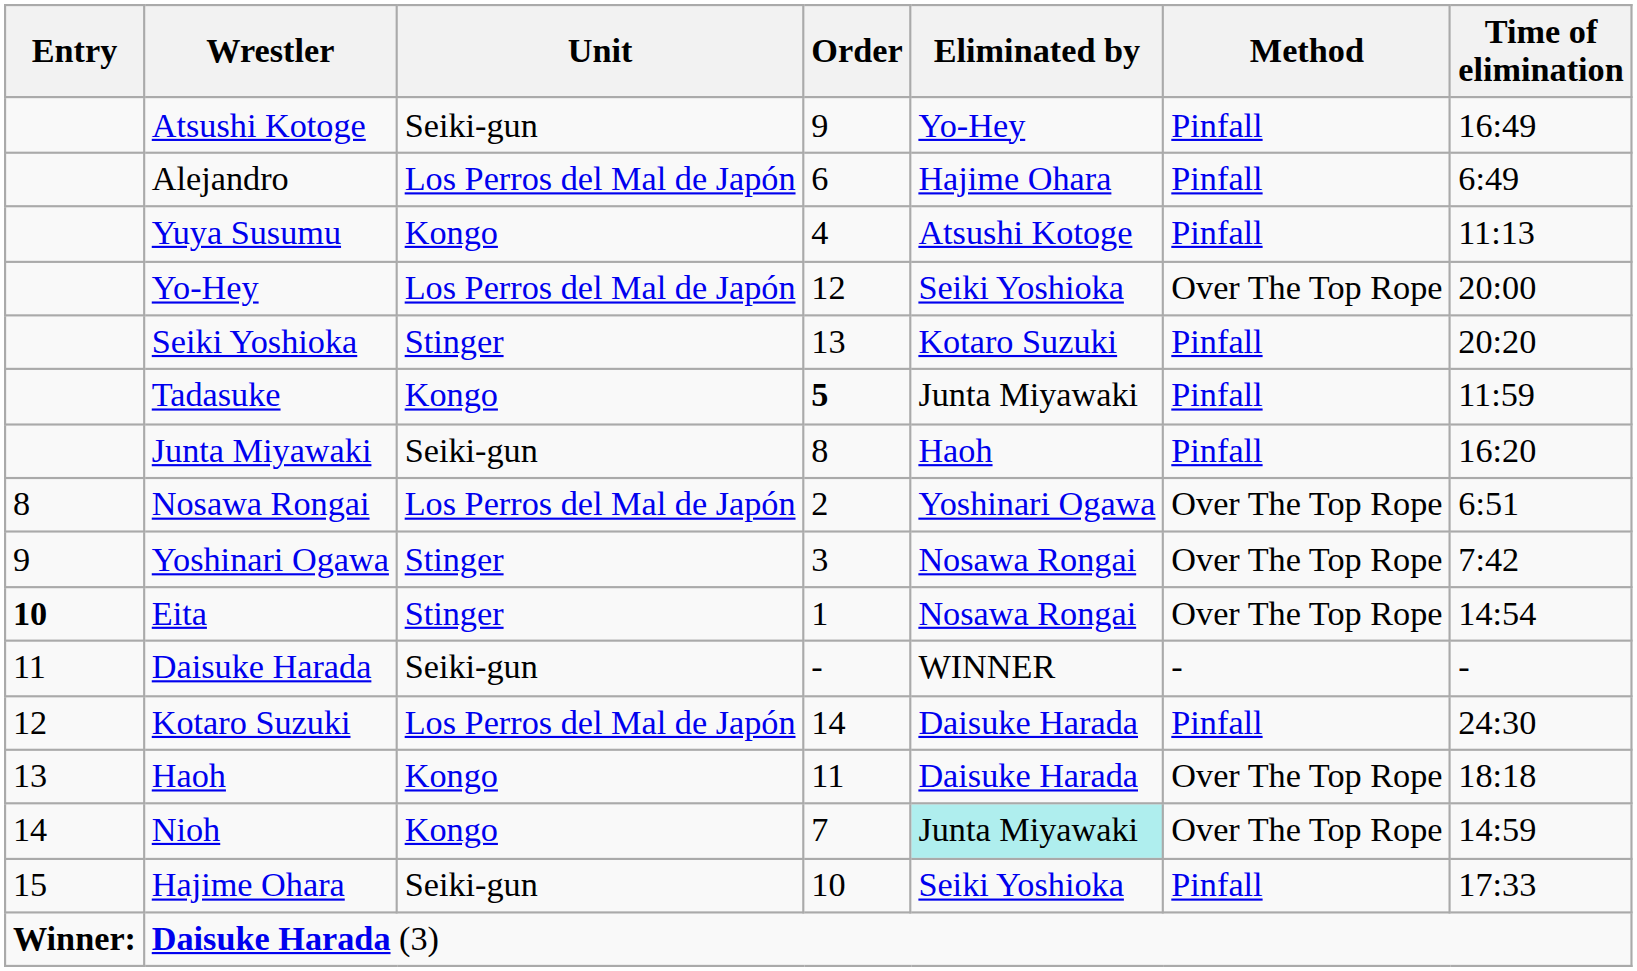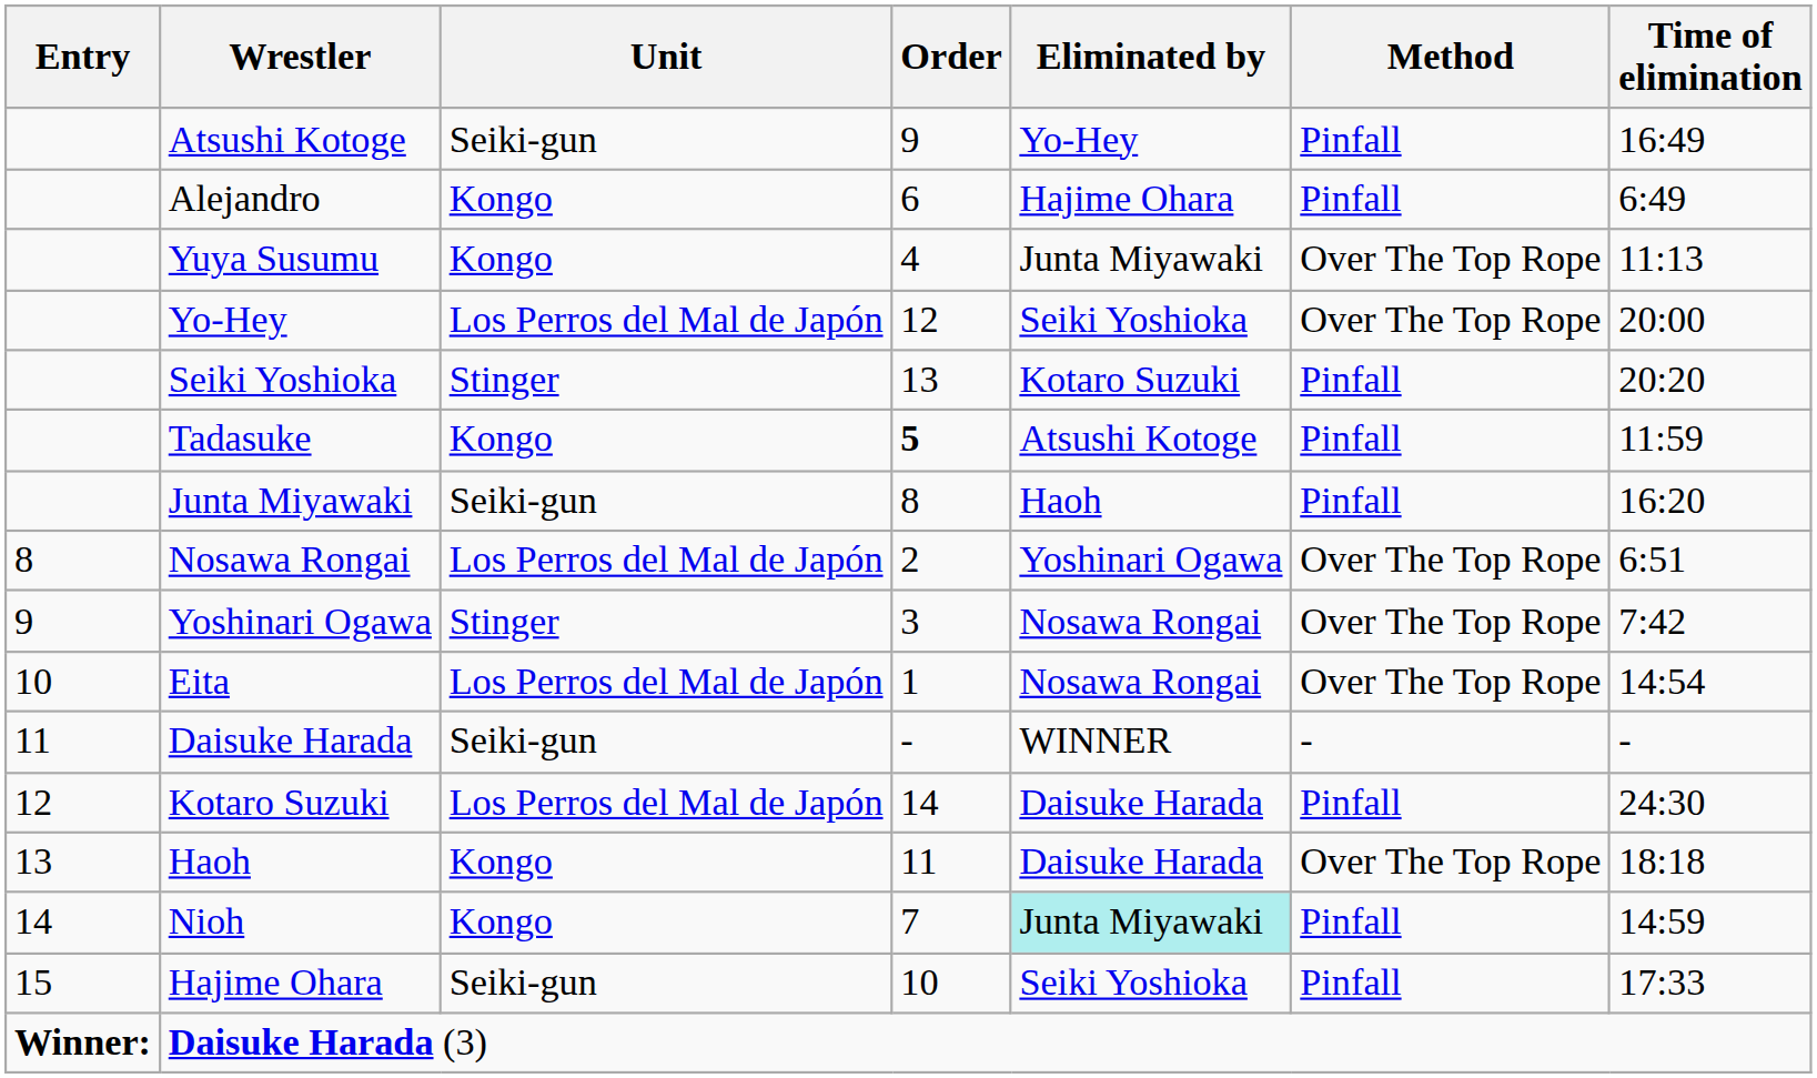Alejandro | Unit: Los Perros del Mal de Japón -> Kongo
Yuya Susumu | Eliminated by: Atsushi Kotoge -> Junta Miyawaki
Yuya Susumu | Method: Pinfall -> Over The Top Rope
Tadasuke | Eliminated by: Junta Miyawaki -> Atsushi Kotoge
Eita | Entry: bold -> normal
Eita | Unit: Stinger -> Los Perros del Mal de Japón
Nioh | Method: Over The Top Rope -> Pinfall
